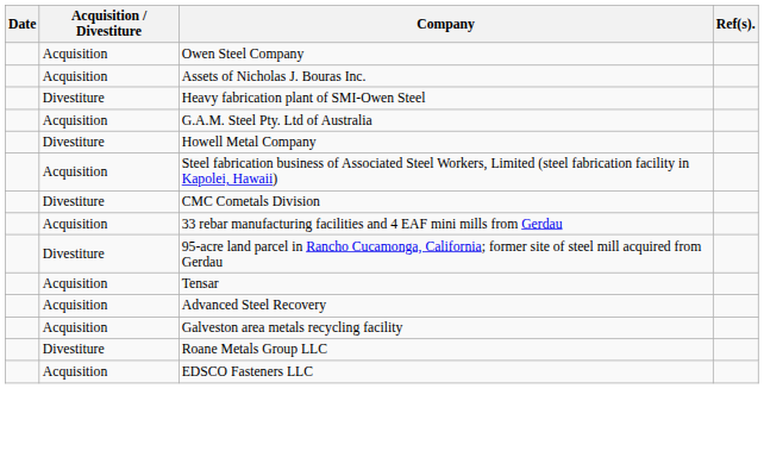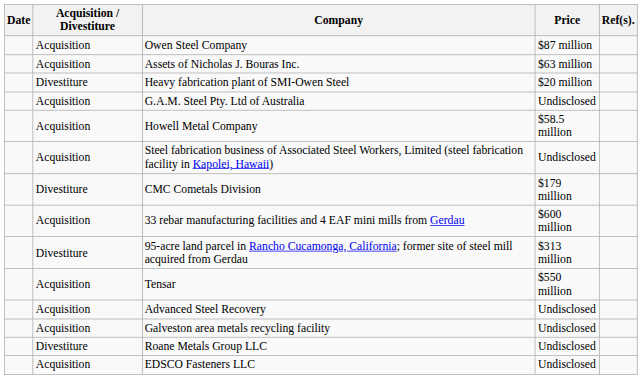+ column: Price | $87 million | $63 million | $20 million | Undisclosed | $58.5 million | Undisclosed | $179 million | $600 million | $313 million | $550 million | Undisclosed | Undisclosed | Undisclosed | Undisclosed
Howell Metal Company | Acquisition / Divestiture: Divestiture -> Acquisition
